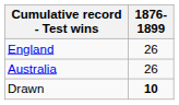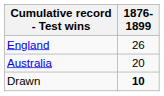Australia | 1876-1899: 26 -> 20
